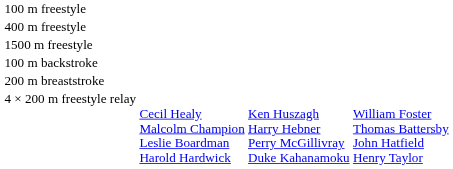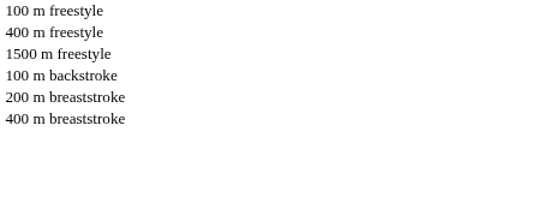+ row: 400 m breaststroke
- row: 4 × 200 m freestyle relay | Cecil Healy Malcolm Champion Leslie Boardman Harold Hardwick | Ken Huszagh Harry Hebner Perry McGillivray Duke Kahanamoku | William Foster Thomas Battersby John Hatfield Henry Taylor
